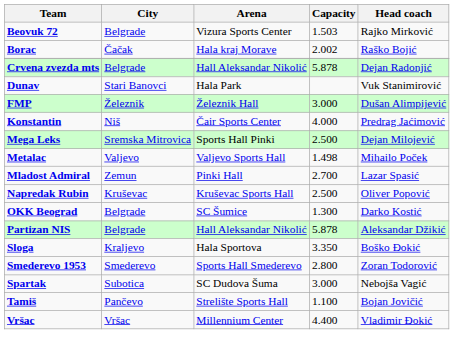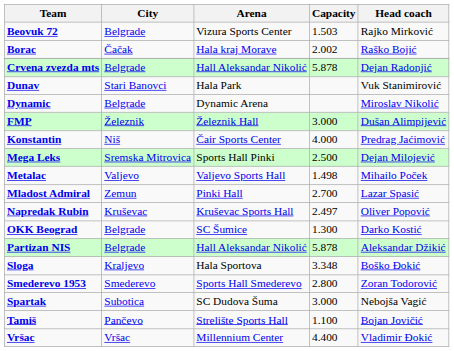+ row: Dynamic | Belgrade | Dynamic Arena | Miroslav Nikolić
Napredak Rubin | Capacity: 2.500 -> 2.497
Sloga | Capacity: 3.350 -> 3.348
